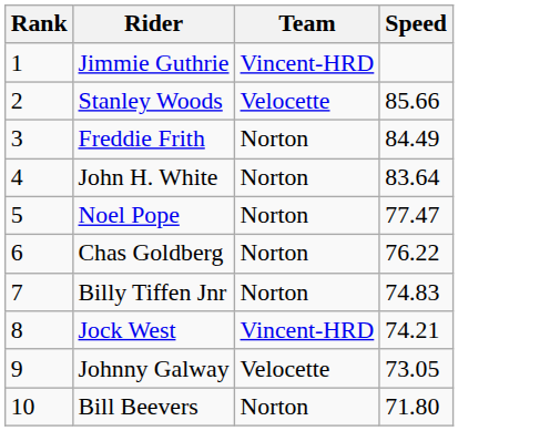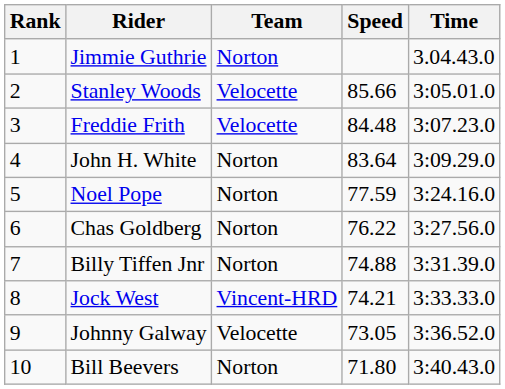+ column: Time | 3.04.43.0 | 3:05.01.0 | 3:07.23.0 | 3:09.29.0 | 3:24.16.0 | 3:27.56.0 | 3:31.39.0 | 3:33.33.0 | 3:36.52.0 | 3:40.43.0
Jimmie Guthrie | Team: Vincent-HRD -> Norton
Freddie Frith | Team: Norton -> Velocette
Freddie Frith | Speed: 84.49 -> 84.48
Noel Pope | Speed: 77.47 -> 77.59
Billy Tiffen Jnr | Speed: 74.83 -> 74.88
